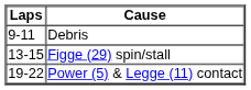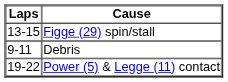rows swapped: Debris <-> Figge (29) spin/stall
